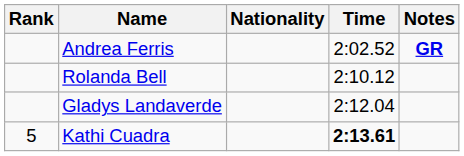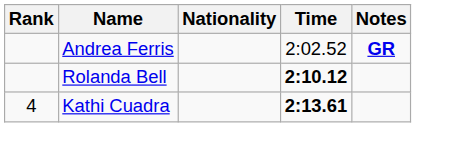Rolanda Bell | Time: normal -> bold
- row: Gladys Landaverde | 2:12.04
Kathi Cuadra | Rank: 5 -> 4
